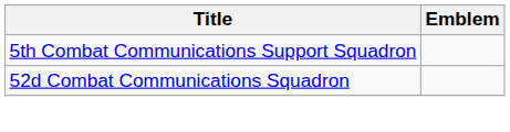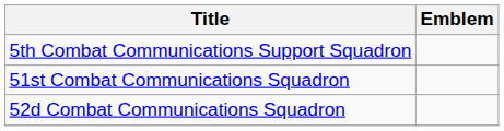+ row: 51st Combat Communications Squadron
